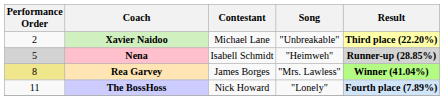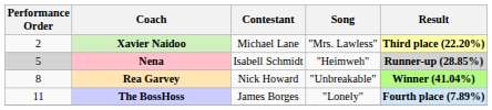Xavier Naidoo | Song: "Unbreakable" -> "Mrs. Lawless"
Rea Garvey | Performance Order: khaki background -> no background
Rea Garvey | Contestant: James Borges -> Nick Howard
Rea Garvey | Song: "Mrs. Lawless" -> "Unbreakable"
The BossHoss | Contestant: Nick Howard -> James Borges
